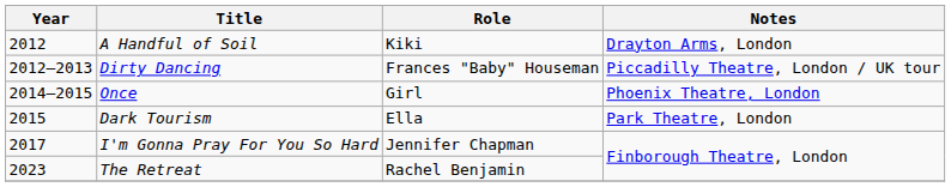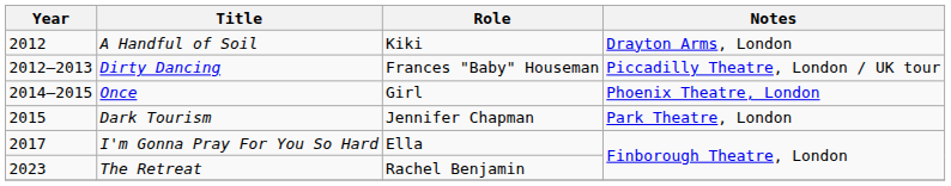Dark Tourism | Role: Ella -> Jennifer Chapman
I'm Gonna Pray For You So Hard | Role: Jennifer Chapman -> Ella
